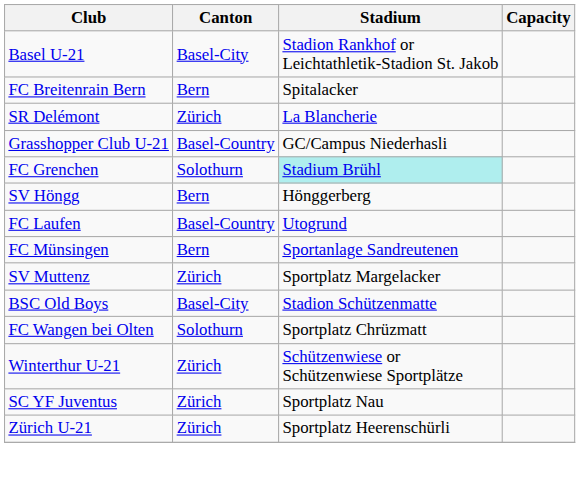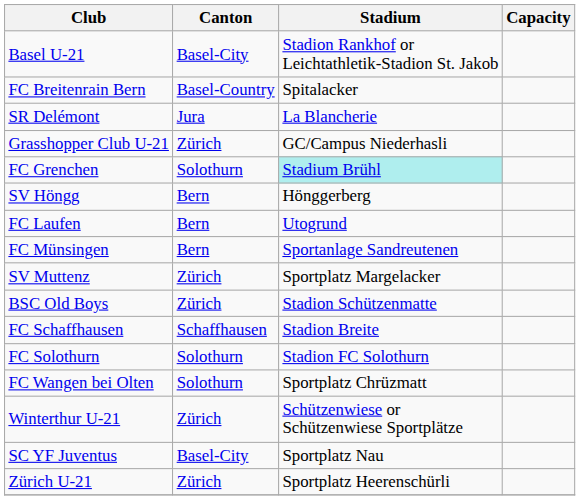FC Breitenrain Bern | Canton: Bern -> Basel-Country
SR Delémont | Canton: Zürich -> Jura
Grasshopper Club U-21 | Canton: Basel-Country -> Zürich
FC Laufen | Canton: Basel-Country -> Bern
BSC Old Boys | Canton: Basel-City -> Zürich
+ row: FC Schaffhausen | Schaffhausen | Stadion Breite
+ row: FC Solothurn | Solothurn | Stadion FC Solothurn
SC YF Juventus | Canton: Zürich -> Basel-City
